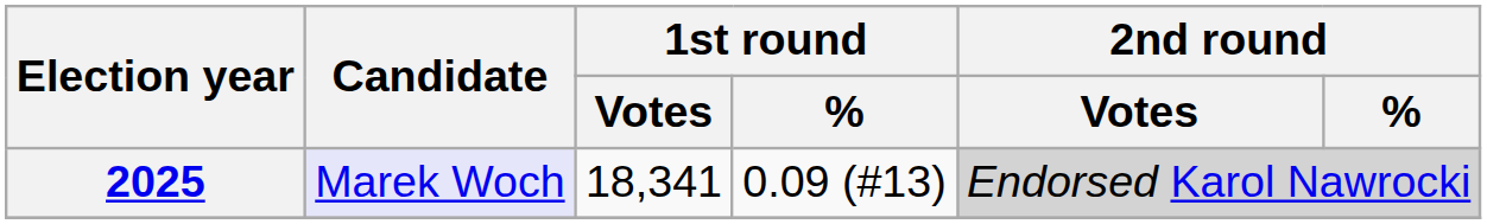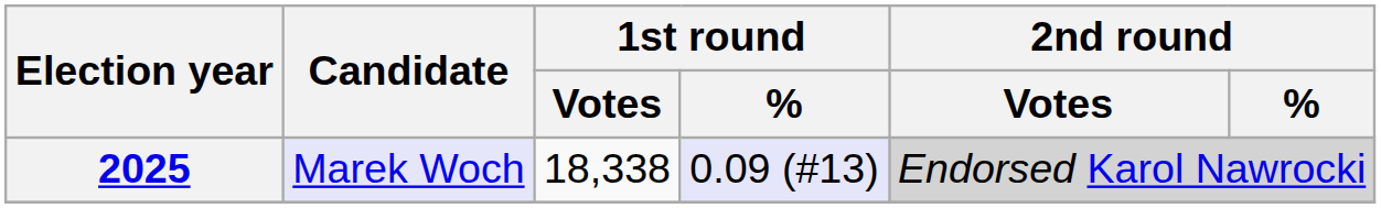2025 | 1st round / Votes: 18,341 -> 18,338
2025 | 1st round / %: no background -> lavender background
